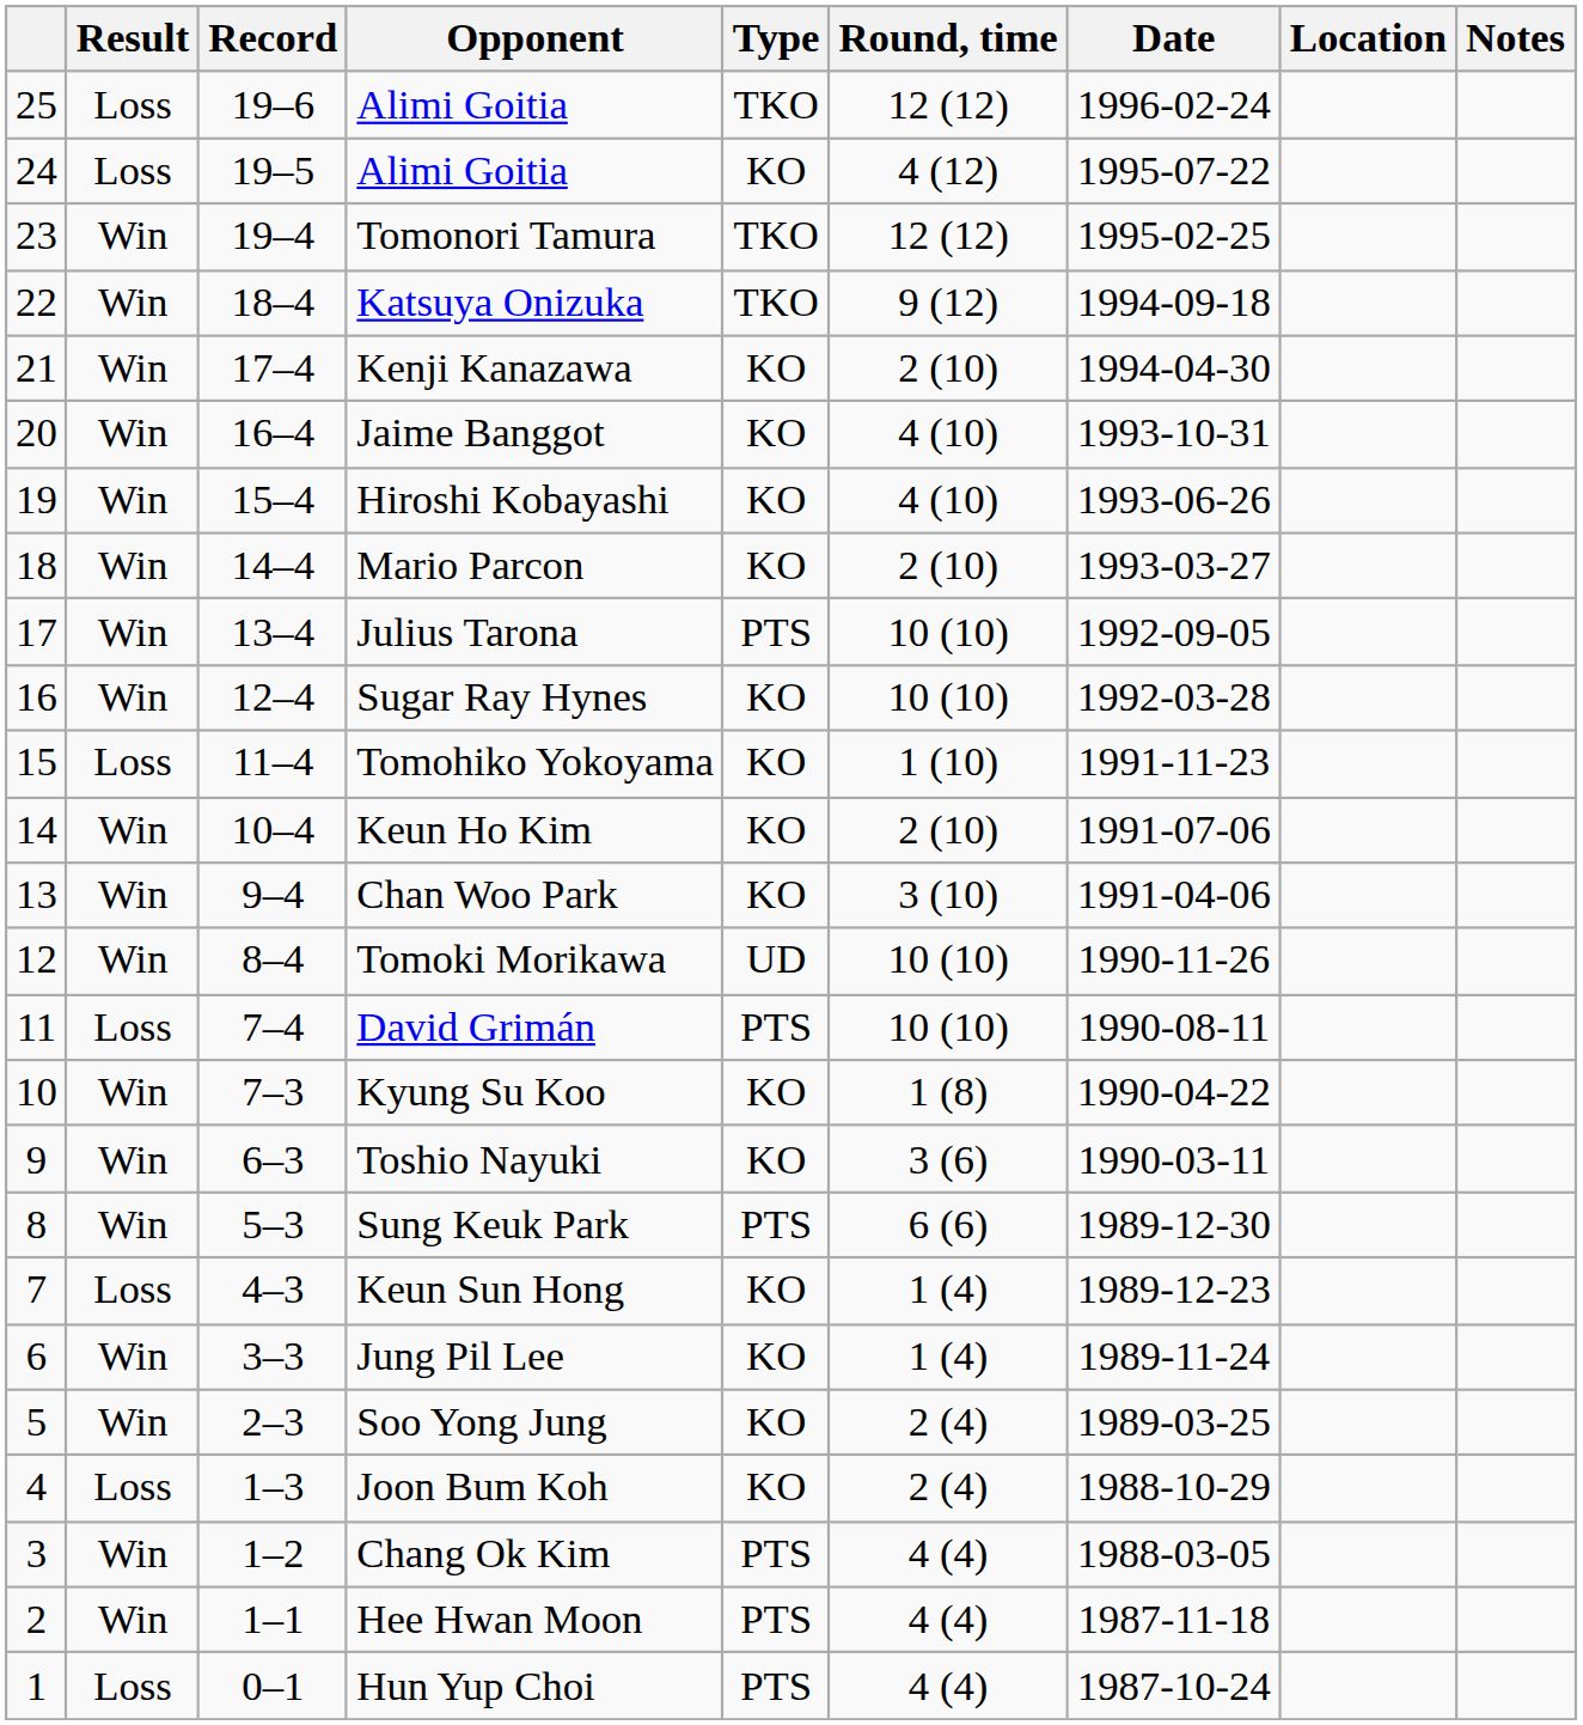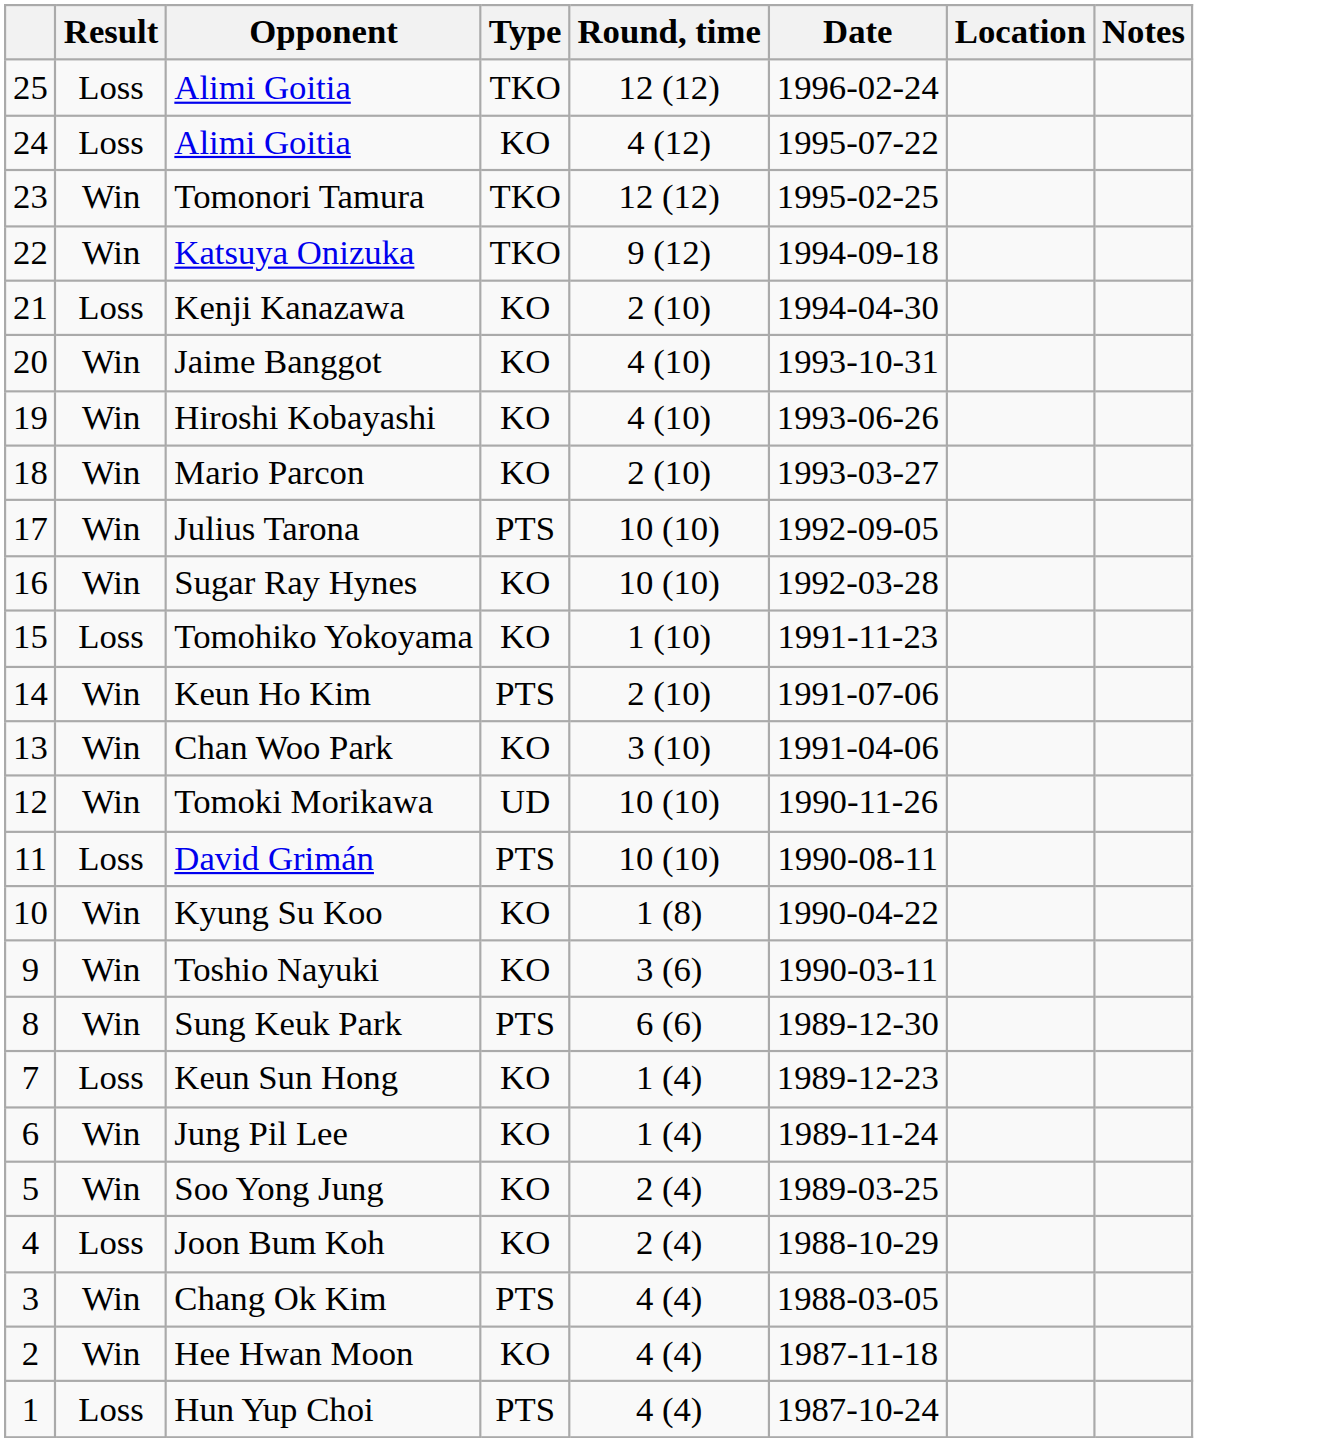- column: Record | 19–6 | 19–5 | 19–4 | 18–4 | 17–4 | 16–4 | 15–4 | 14–4 | 13–4 | 12–4 | 11–4 | 10–4 | 9–4 | 8–4 | 7–4 | 7–3 | 6–3 | 5–3 | 4–3 | 3–3 | 2–3 | 1–3 | 1–2 | 1–1 | 0–1
Kenji Kanazawa | Result: Win -> Loss
Keun Ho Kim | Type: KO -> PTS
Hee Hwan Moon | Type: PTS -> KO
